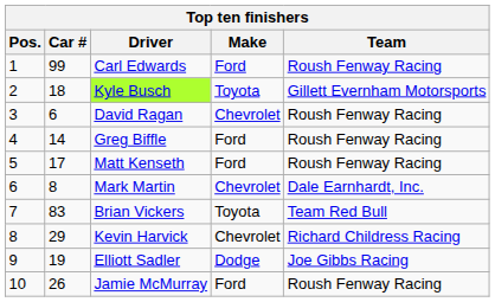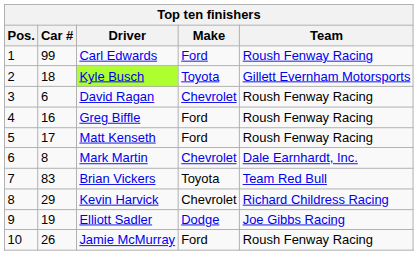Greg Biffle | Car #: 14 -> 16
